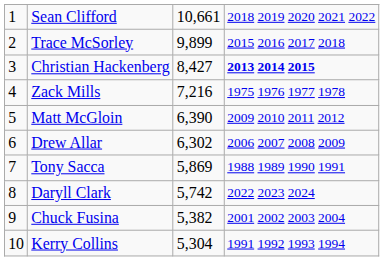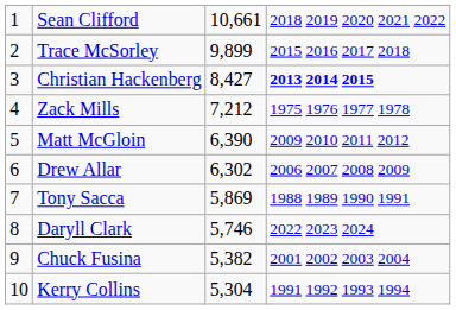Zack Mills | column 3: 7,216 -> 7,212
Daryll Clark | column 3: 5,742 -> 5,746
